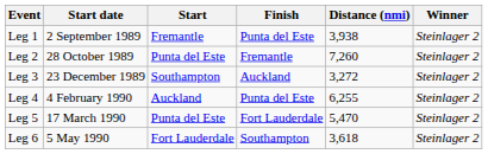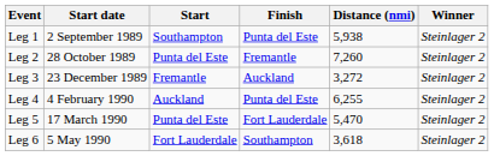Leg 1 | Start: Fremantle -> Southampton
Leg 1 | Distance (nmi): 3,938 -> 5,938
Leg 3 | Start: Southampton -> Fremantle
